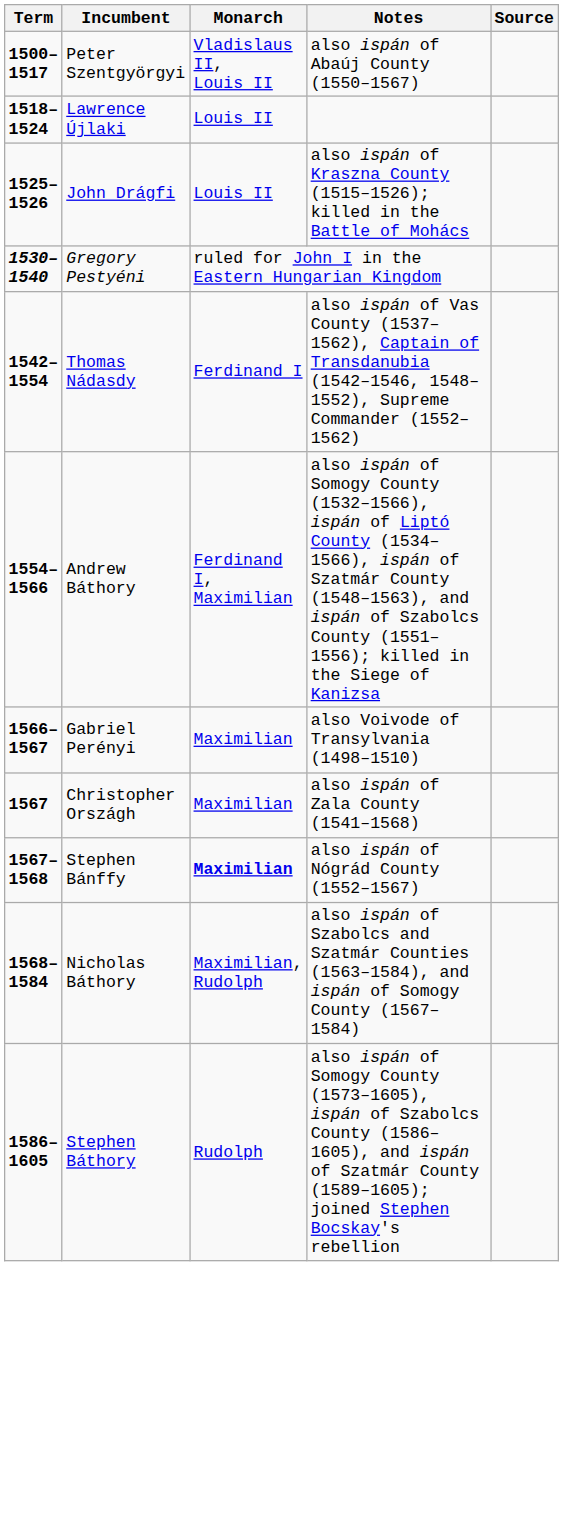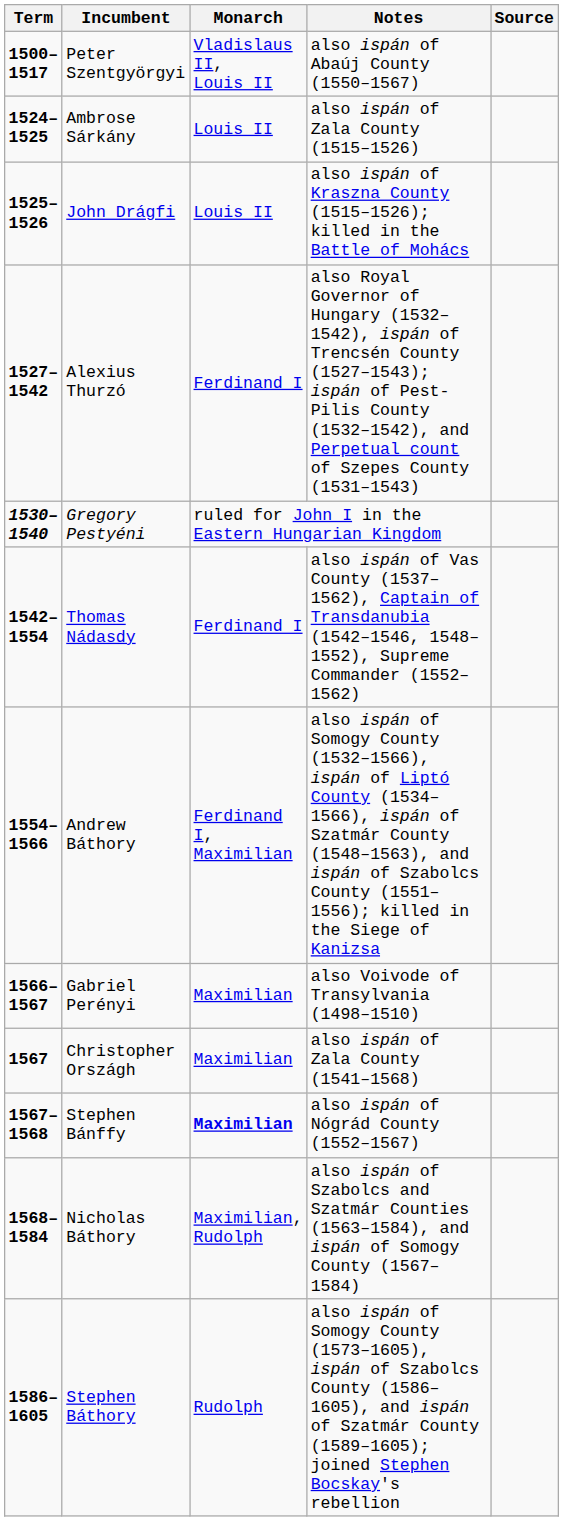- row: 1518–1524 | Lawrence Újlaki | Louis II
+ row: 1524–1525 | Ambrose Sárkány | Louis II | also ispán of Zala County (1515–1526)
+ row: 1527–1542 | Alexius Thurzó | Ferdinand I | also Royal Governor of Hungary (1532–1542), ispán of Trencsén County (1527–1543); ispán of Pest-Pilis County (1532–1542), and Perpetual count of Szepes County (1531–1543)
